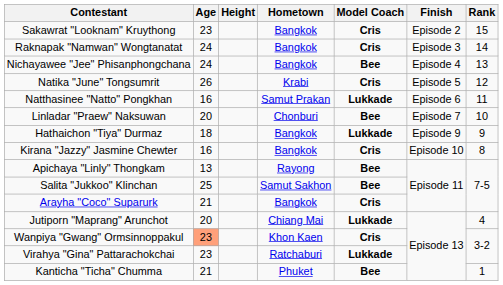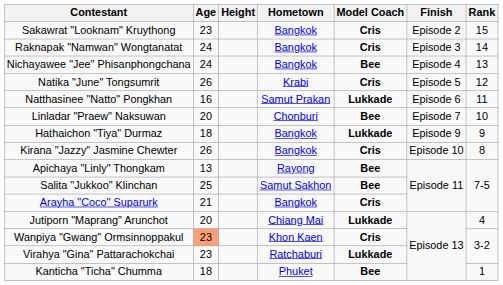Kirana "Jazzy" Jasmine Chewter | Age: 16 -> 26
Kanticha "Ticha" Chumma | Age: 21 -> 18
